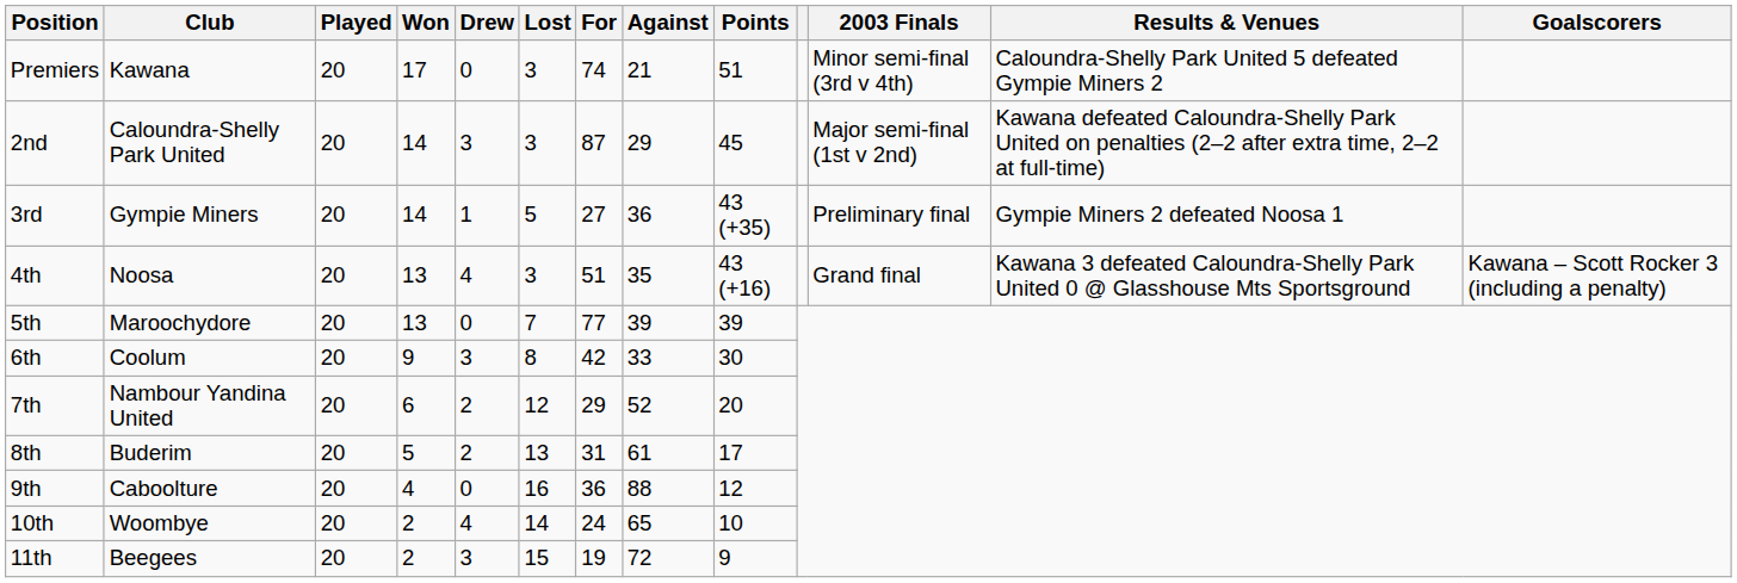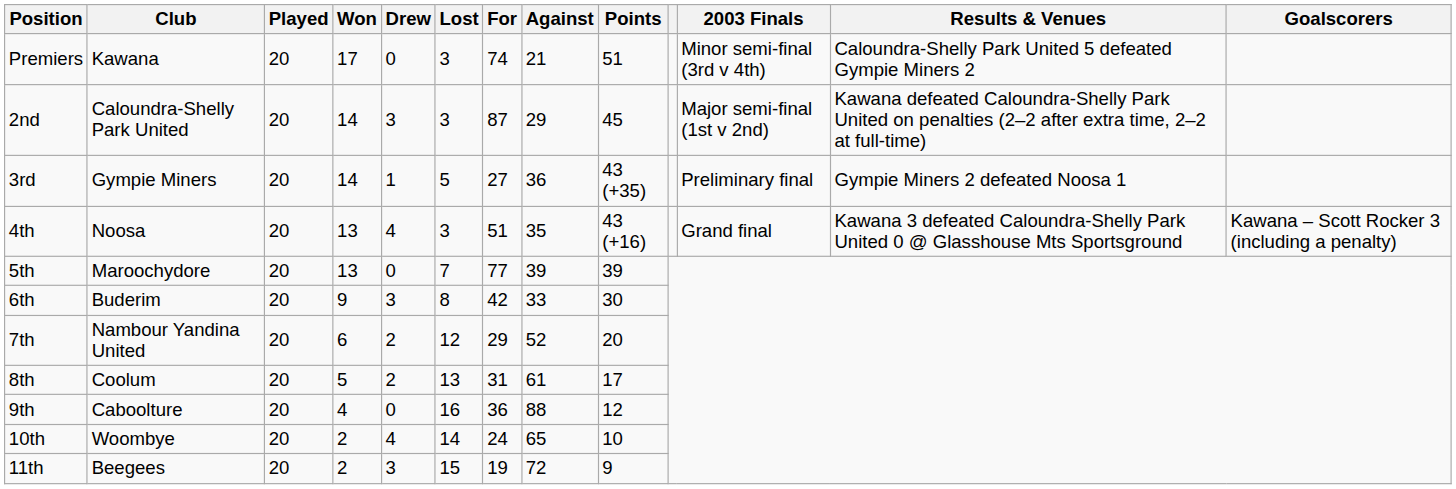6th | Club: Coolum -> Buderim
8th | Club: Buderim -> Coolum
